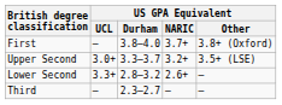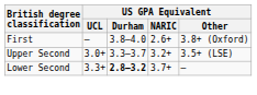First | US GPA Equivalent / NARIC: 3.7+ -> 2.6+
Lower Second | US GPA Equivalent / Durham: normal -> bold
Lower Second | US GPA Equivalent / NARIC: 2.6+ -> 3.7+
- row: Third | – | 2.3–2.7 | – | –
